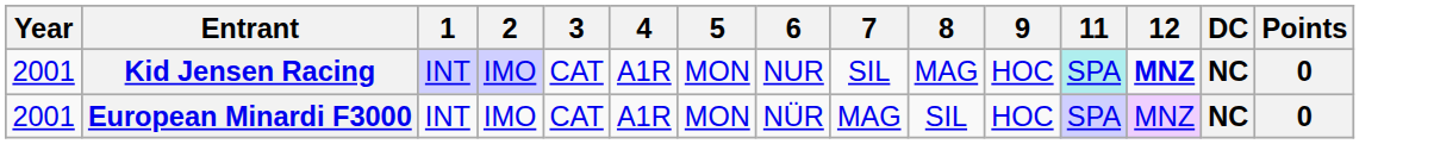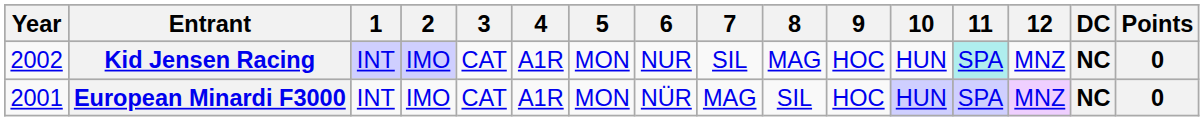+ column: 10 | HUN | HUN
Kid Jensen Racing | Year: 2001 -> 2002
Kid Jensen Racing | 12: bold -> normal
